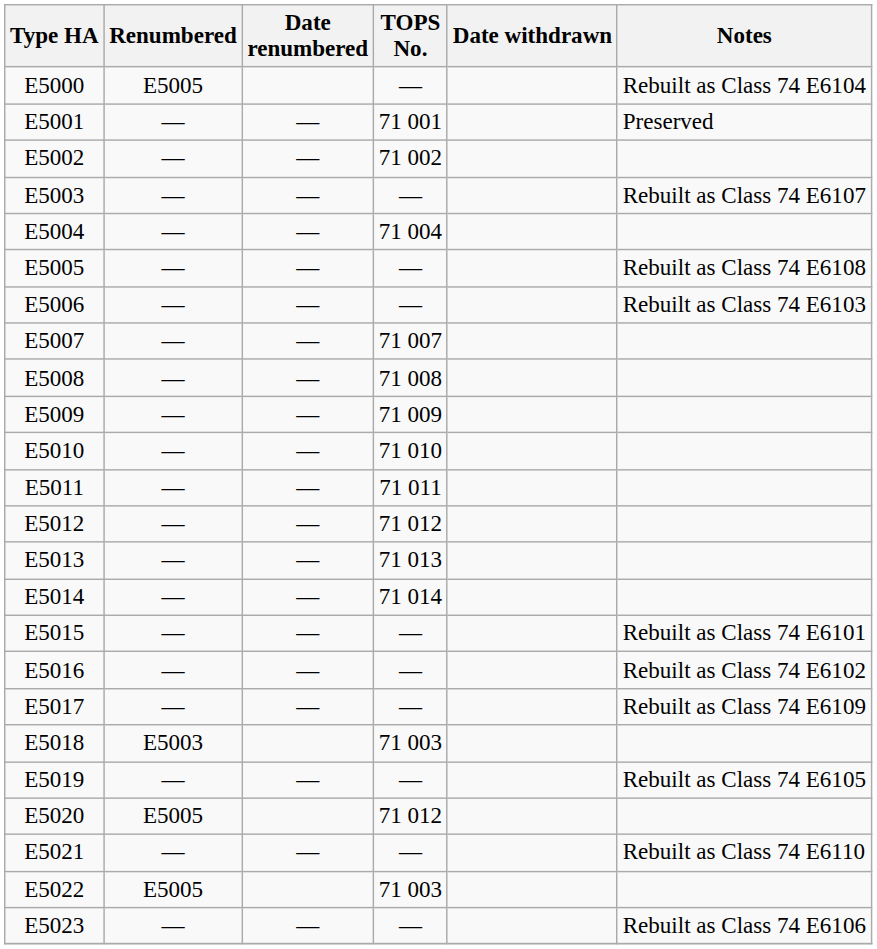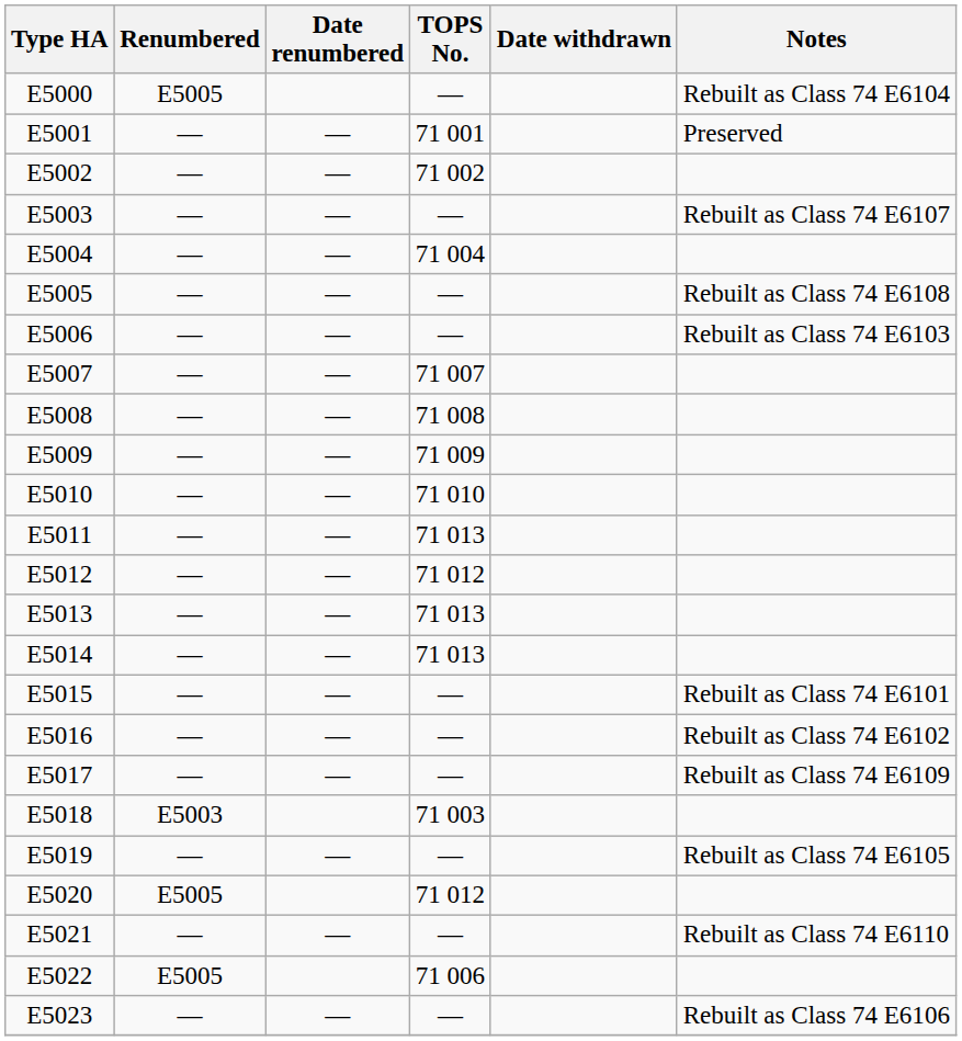E5011 | TOPS No.: 71 011 -> 71 013
E5014 | TOPS No.: 71 014 -> 71 013
E5022 | TOPS No.: 71 003 -> 71 006
